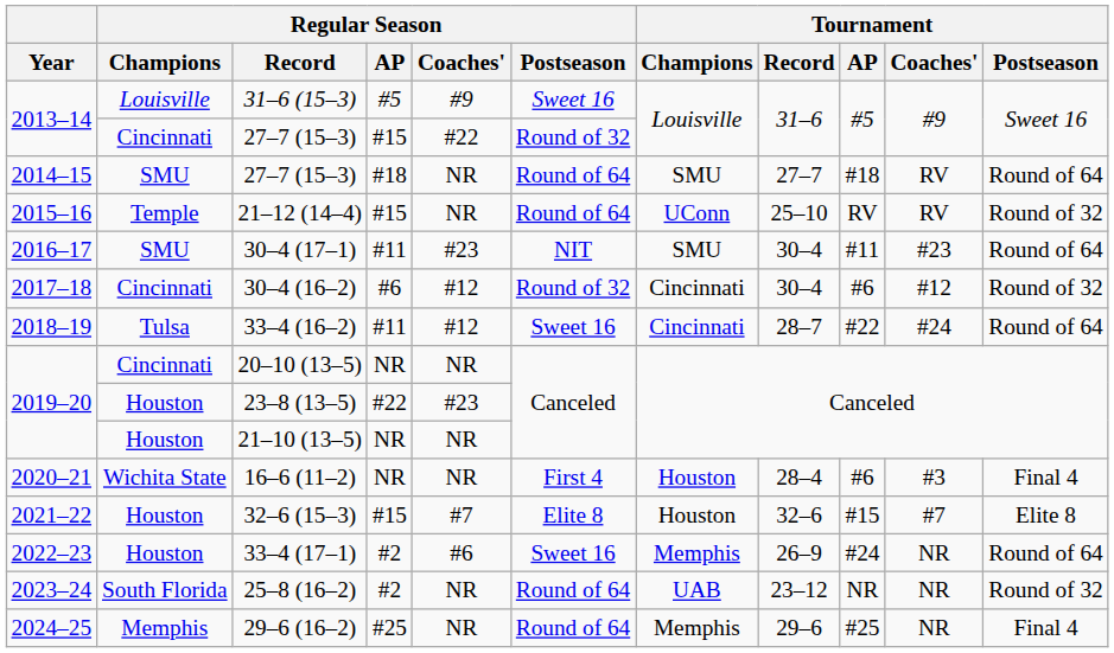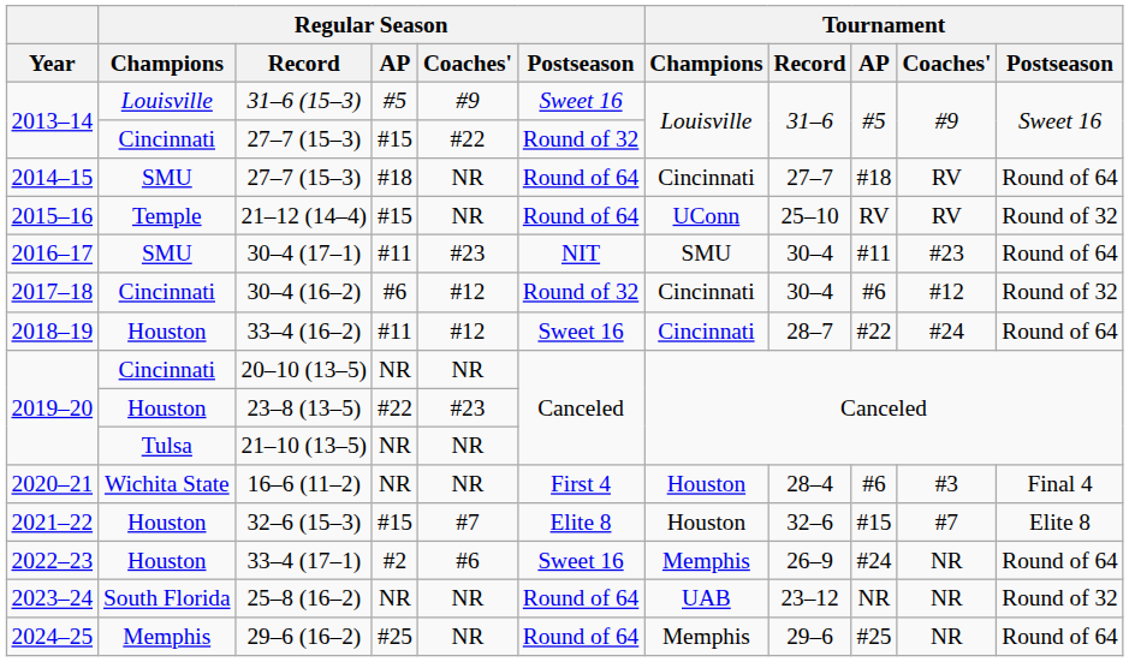2014–15 / 27–7 (15–3) | Tournament / Champions: SMU -> Cincinnati
33–4 (16–2) | Regular Season / Champions: Tulsa -> Houston
21–10 (13–5) | Regular Season / Champions: Houston -> Tulsa
25–8 (16–2) | Regular Season / AP: #2 -> NR
29–6 (16–2) | Tournament / Postseason: Final 4 -> Round of 64
